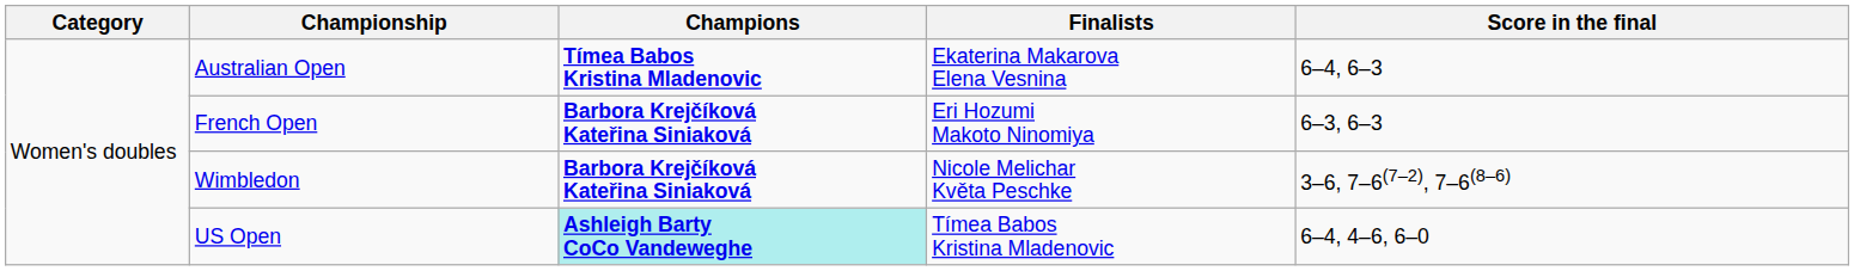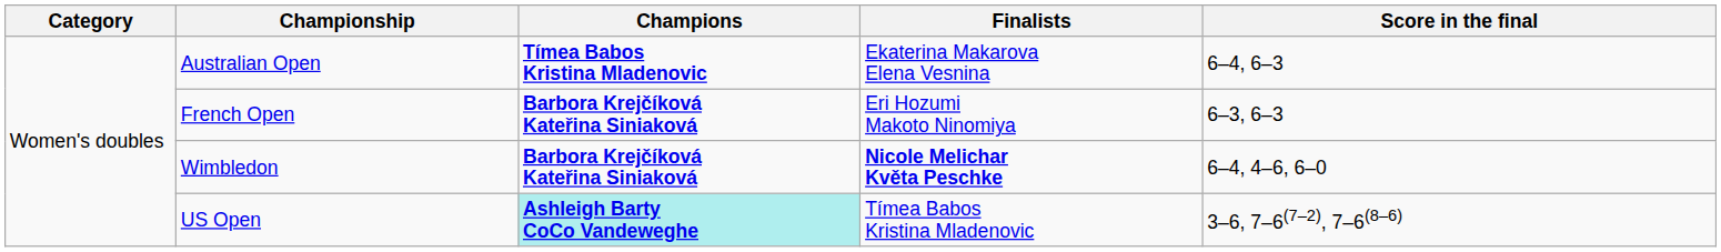Wimbledon | Finalists: normal -> bold
Wimbledon | Score in the final: 3–6, 7–6(7–2), 7–6(8–6) -> 6–4, 4–6, 6–0
US Open | Score in the final: 6–4, 4–6, 6–0 -> 3–6, 7–6(7–2), 7–6(8–6)
